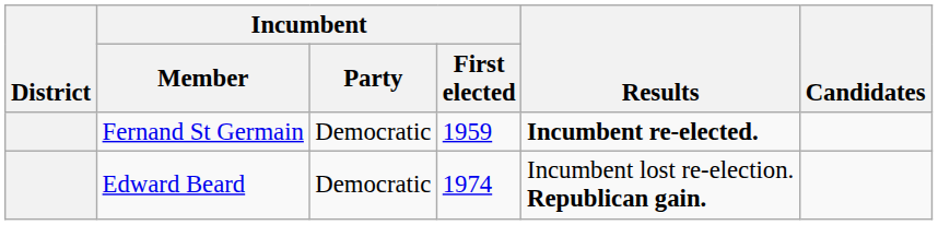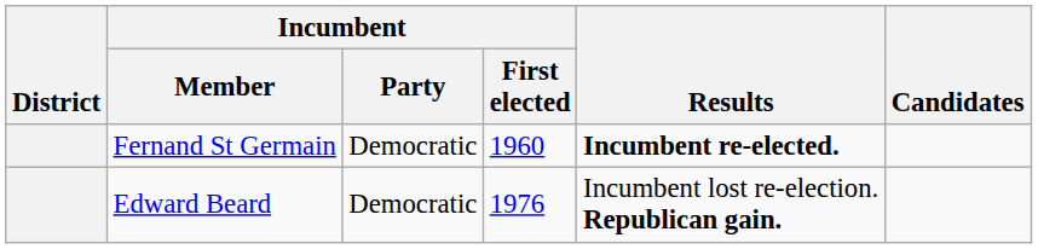Fernand St Germain | Incumbent / First elected: 1959 -> 1960
Edward Beard | Incumbent / First elected: 1974 -> 1976
